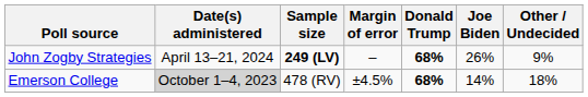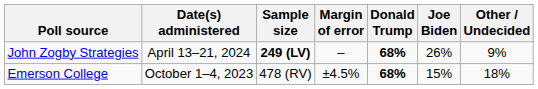Emerson College | Date(s) administered: lightgrey background -> no background
Emerson College | Joe Biden: 14% -> 15%
